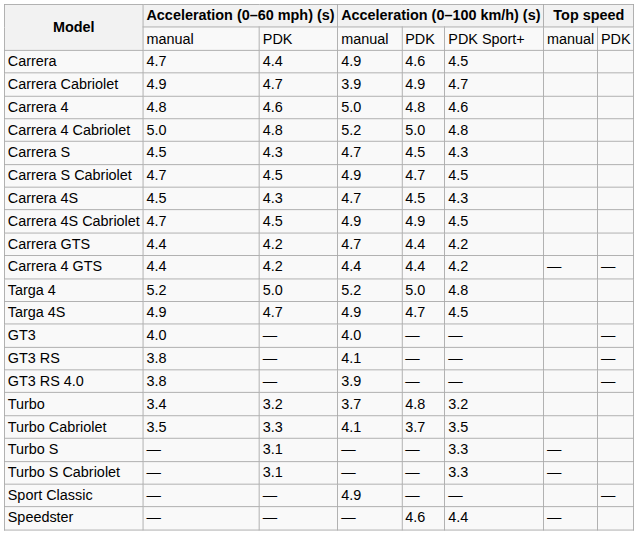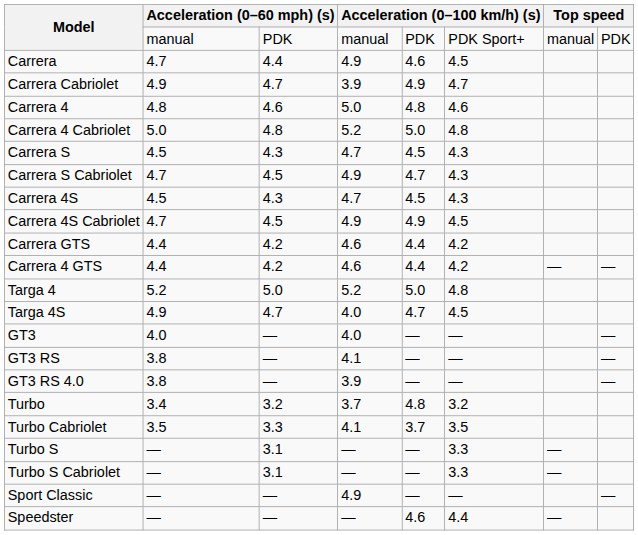Carrera S Cabriolet | column 6: 4.5 -> 4.3
Carrera GTS | column 4: 4.7 -> 4.6
Carrera 4 GTS | column 4: 4.4 -> 4.6
Targa 4S | column 4: 4.9 -> 4.0
